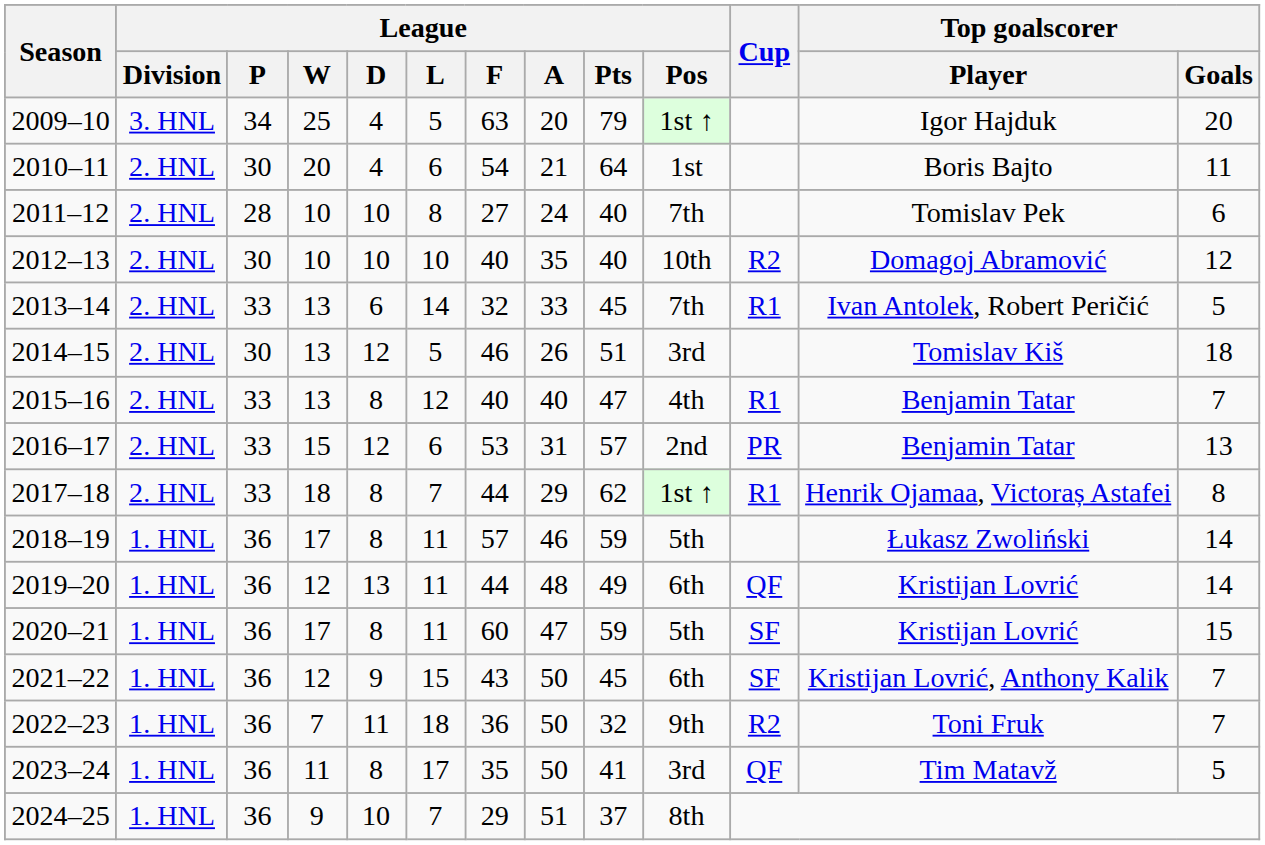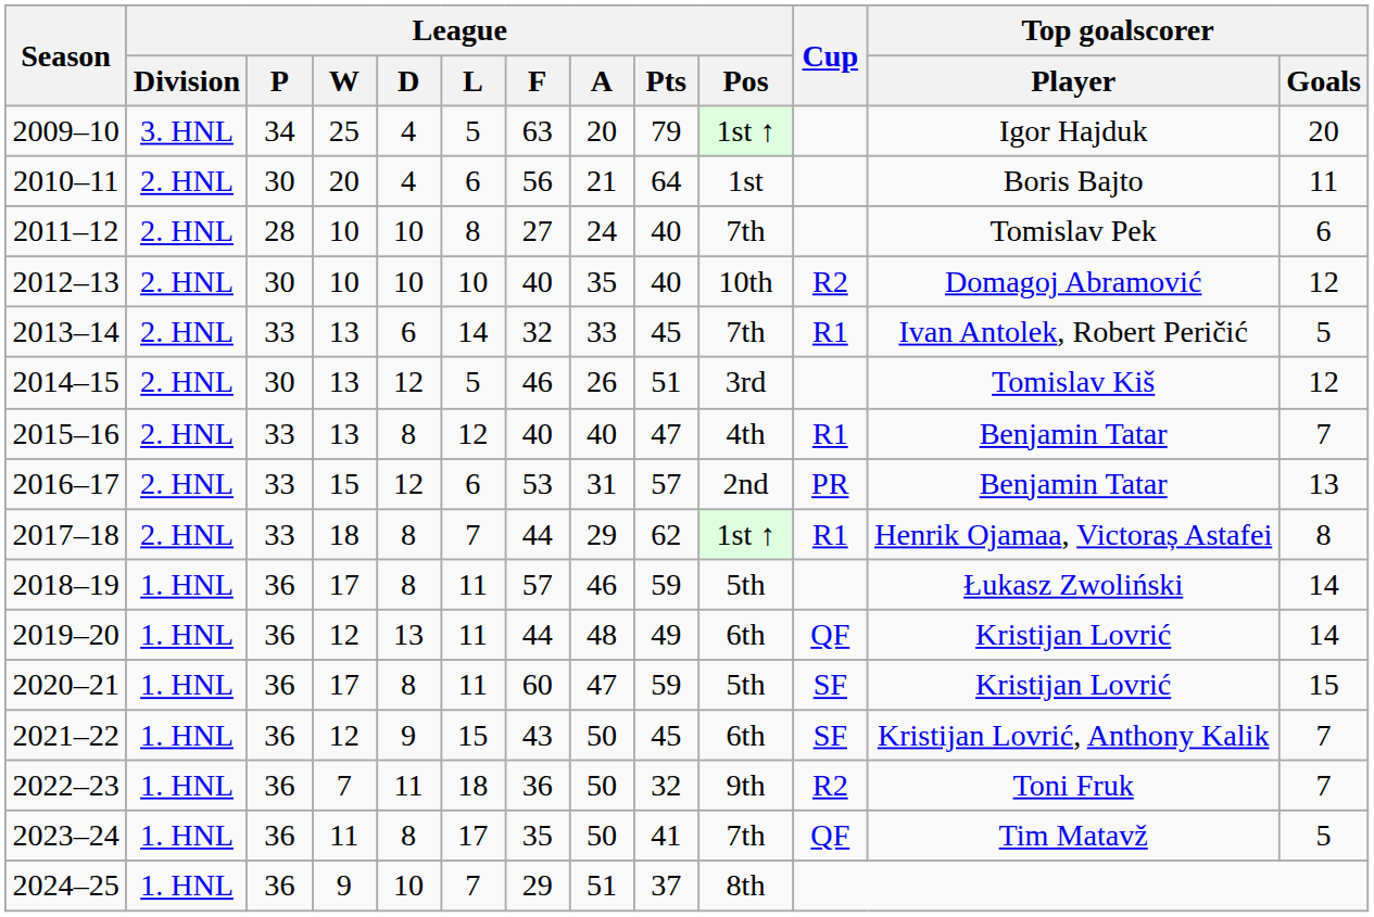2010–11 | League / F: 54 -> 56
2014–15 | Top goalscorer / Goals: 18 -> 12
2023–24 | League / Pos: 3rd -> 7th
